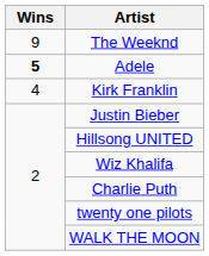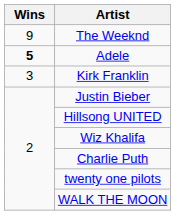Kirk Franklin | Wins: 4 -> 3
